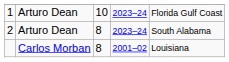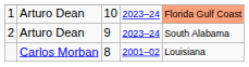1 | column 5: no background -> lightsalmon background
2 | column 3: 8 -> 9
